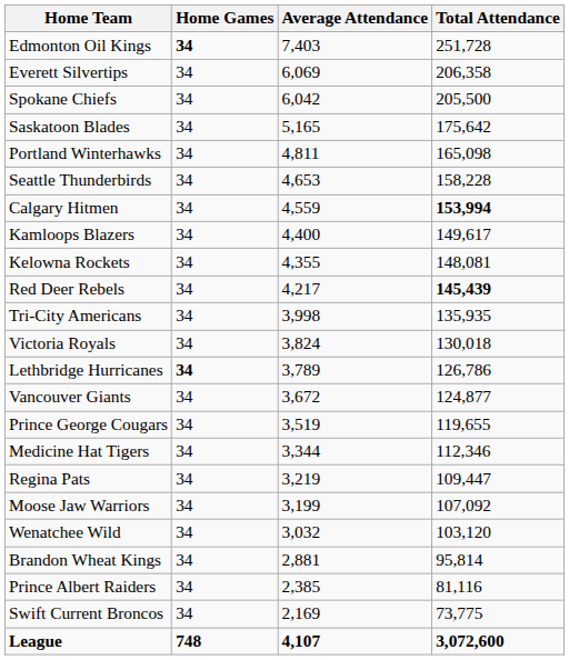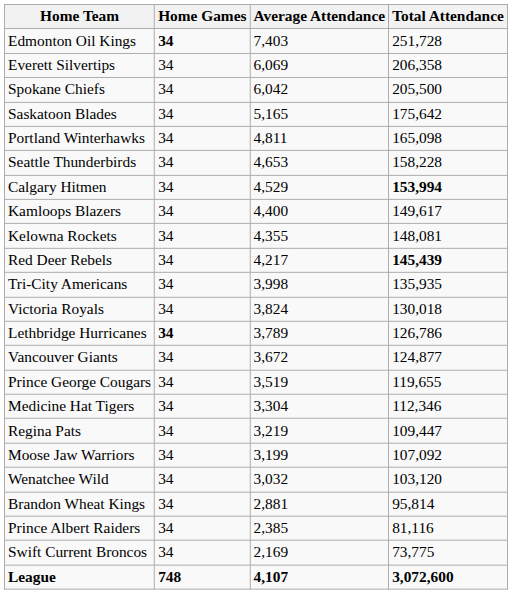Calgary Hitmen | Average Attendance: 4,559 -> 4,529
Medicine Hat Tigers | Average Attendance: 3,344 -> 3,304
